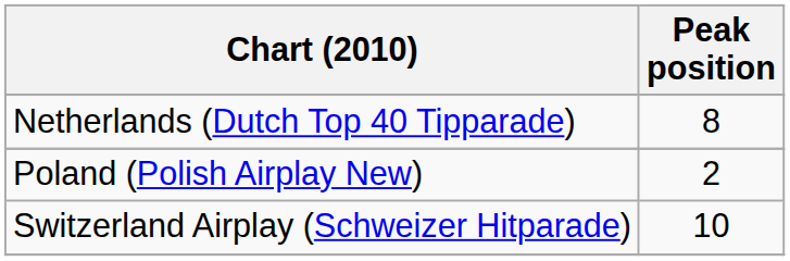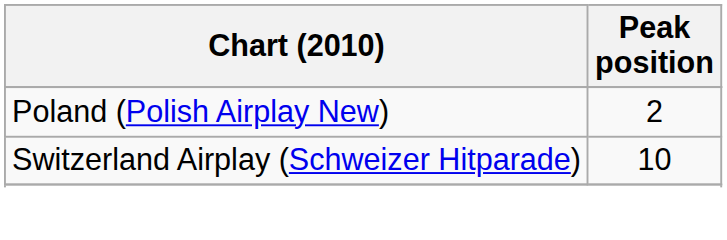- row: Netherlands (Dutch Top 40 Tipparade) | 8
